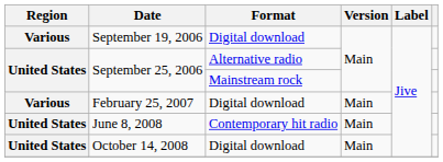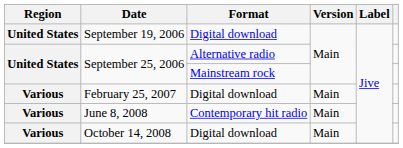September 19, 2006 | Region: Various -> United States
June 8, 2008 | Region: United States -> Various
October 14, 2008 | Region: United States -> Various
